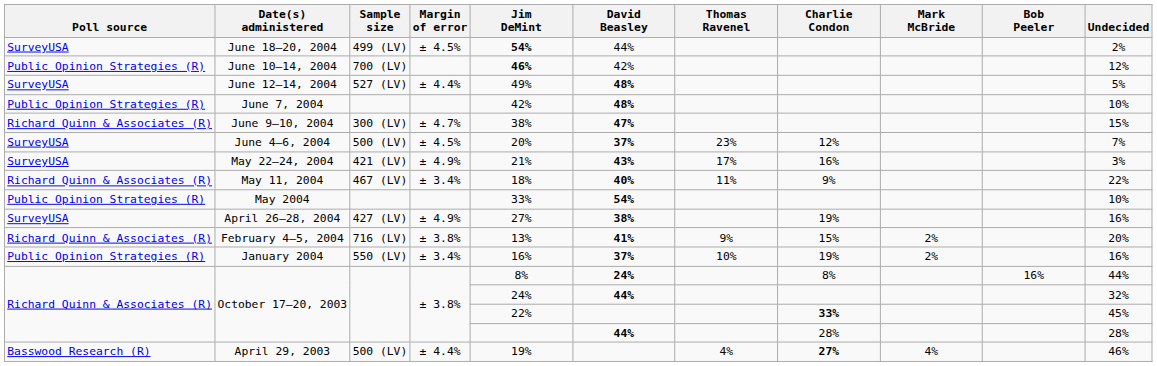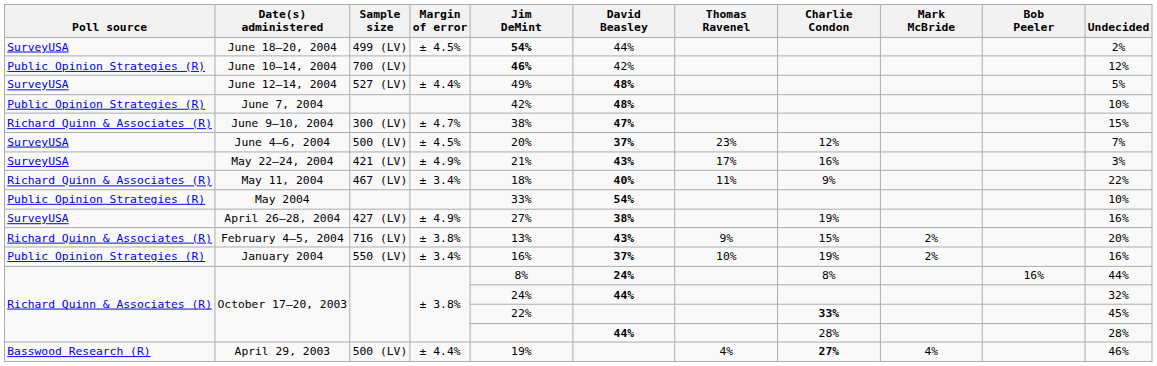February 4–5, 2004 | David Beasley: 41% -> 43%
